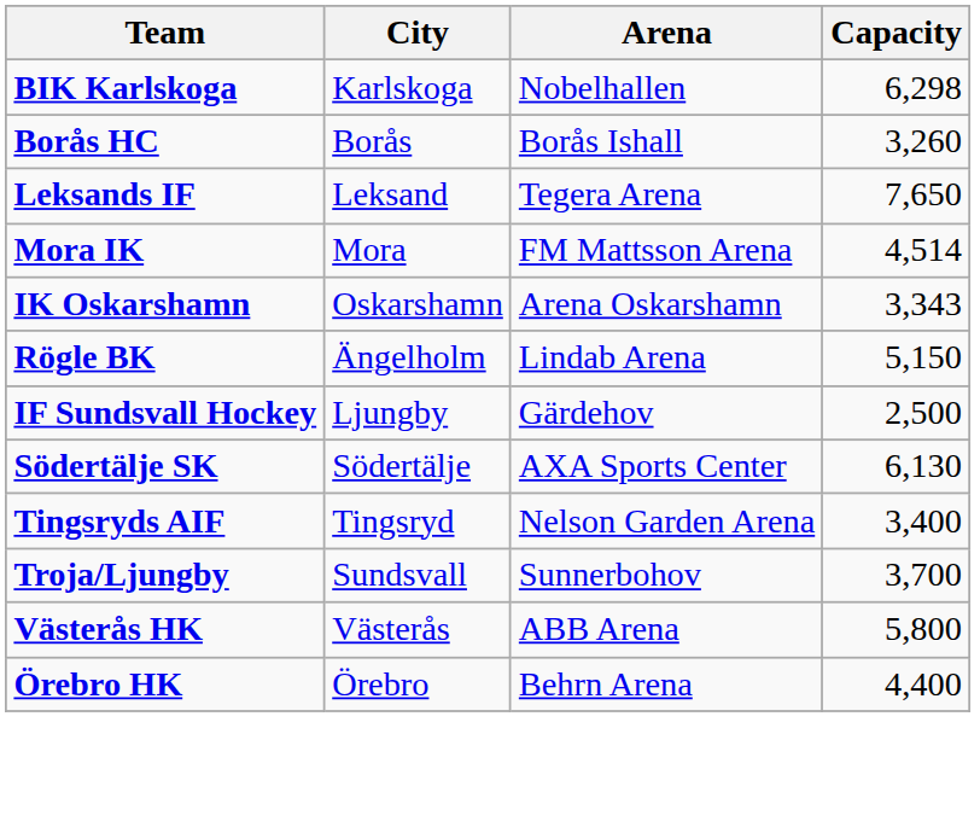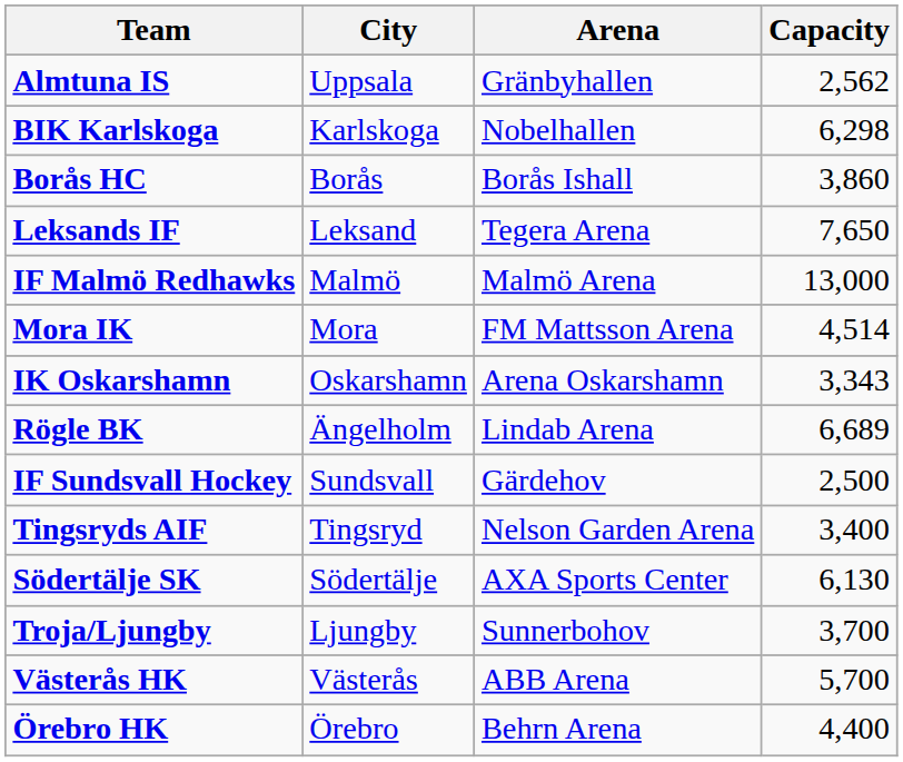+ row: Almtuna IS | Uppsala | Gränbyhallen | 2,562
Borås HC | Capacity: 3,260 -> 3,860
+ row: IF Malmö Redhawks | Malmö | Malmö Arena | 13,000
Rögle BK | Capacity: 5,150 -> 6,689
IF Sundsvall Hockey | City: Ljungby -> Sundsvall
rows swapped: Södertälje SK <-> Tingsryds AIF
Troja/Ljungby | City: Sundsvall -> Ljungby
Västerås HK | Capacity: 5,800 -> 5,700
